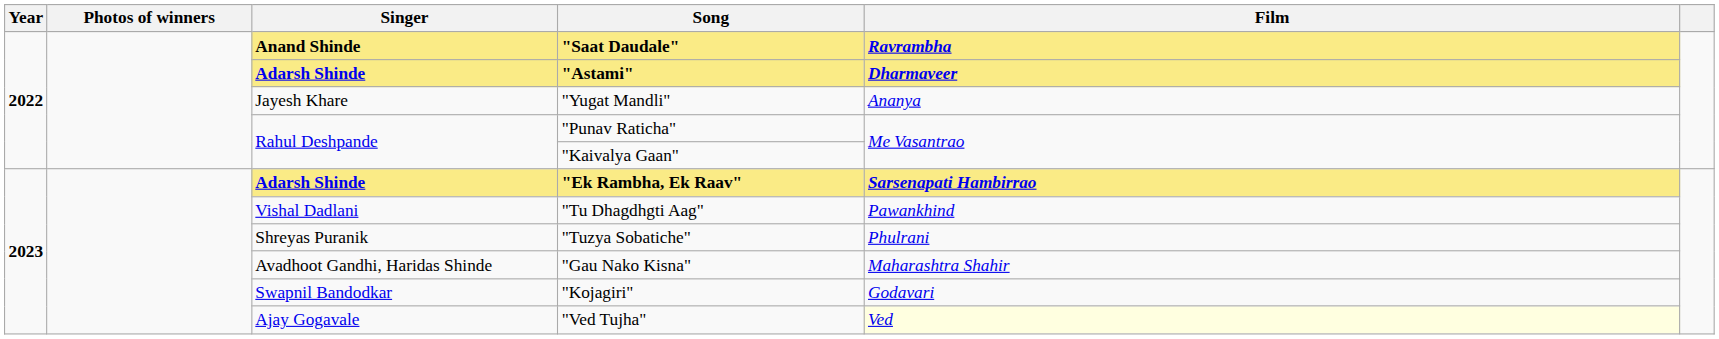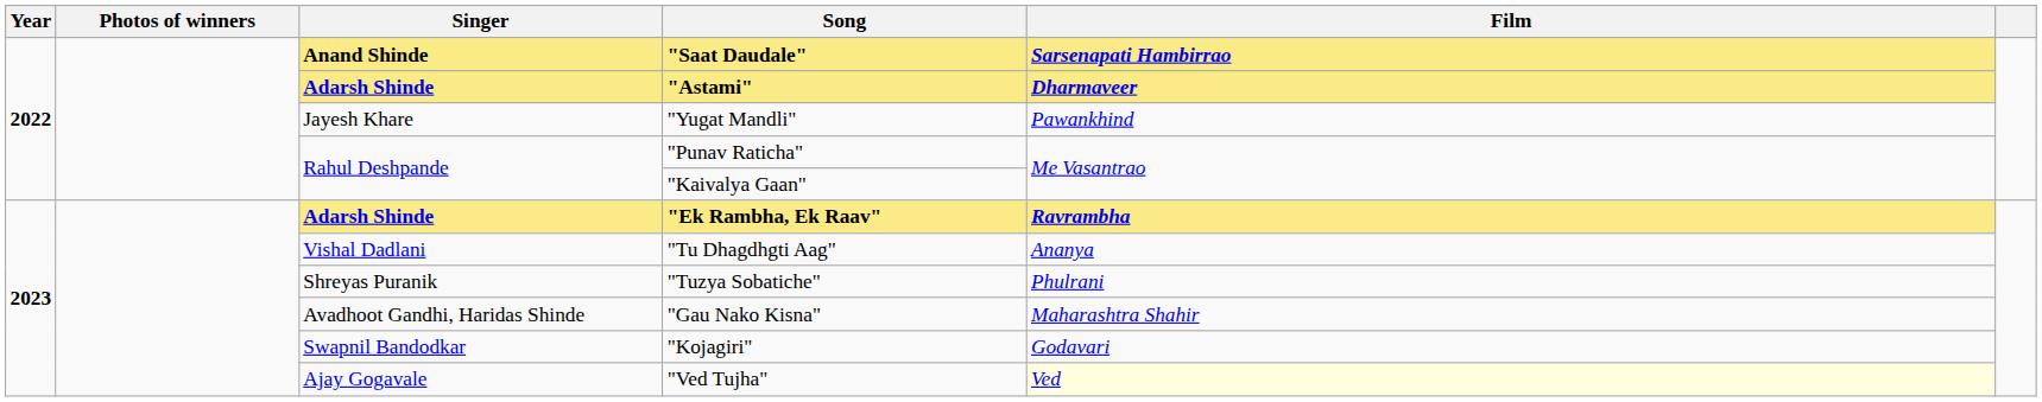"Saat Daudale" | Film: Ravrambha -> Sarsenapati Hambirrao
"Yugat Mandli" | Film: Ananya -> Pawankhind
"Ek Rambha, Ek Raav" | Film: Sarsenapati Hambirrao -> Ravrambha
"Tu Dhagdhgti Aag" | Film: Pawankhind -> Ananya
